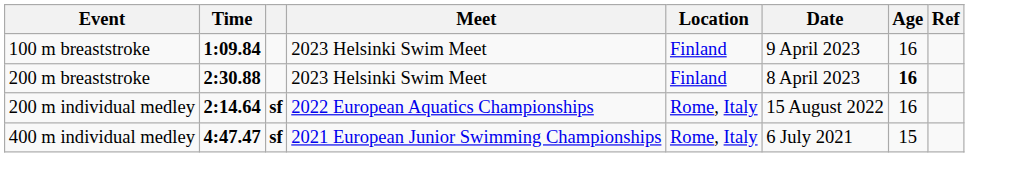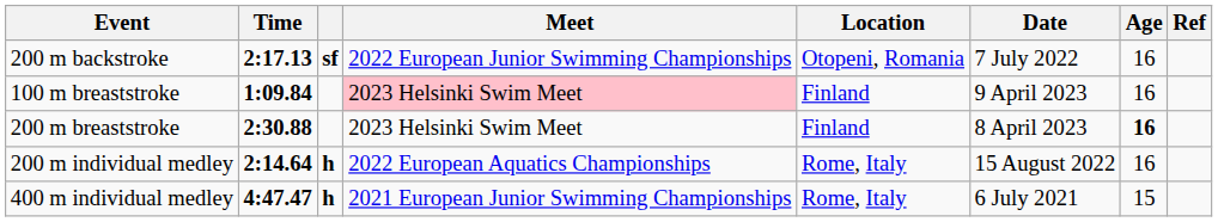+ row: 200 m backstroke | 2:17.13 | sf | 2022 European Junior Swimming Championships | Otopeni, Romania | 7 July 2022 | 16
100 m breaststroke | Meet: no background -> pink background
200 m individual medley | column 3: sf -> h
400 m individual medley | column 3: sf -> h
